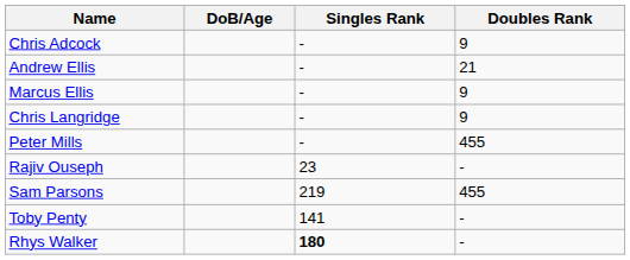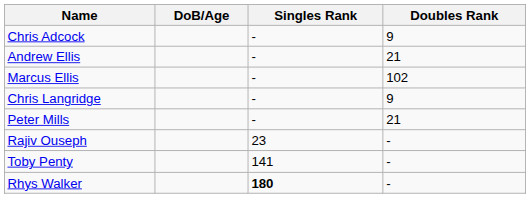Marcus Ellis | Doubles Rank: 9 -> 102
Peter Mills | Doubles Rank: 455 -> 21
- row: Sam Parsons | 219 | 455
